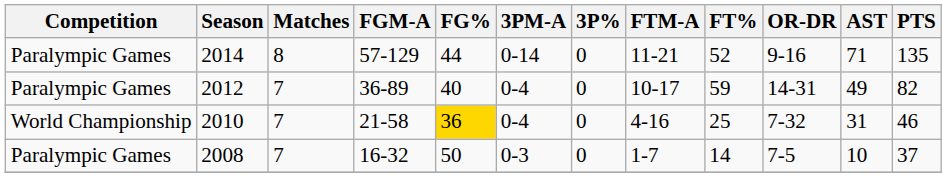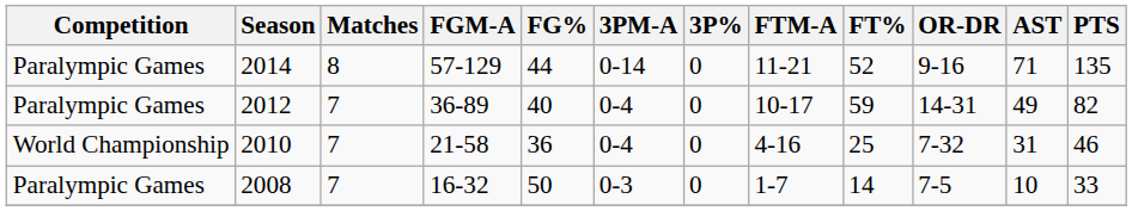2010 | FG%: gold background -> no background
2008 | PTS: 37 -> 33
